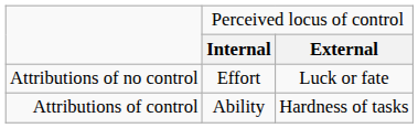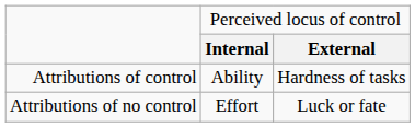rows swapped: Attributions of control <-> Attributions of no control
